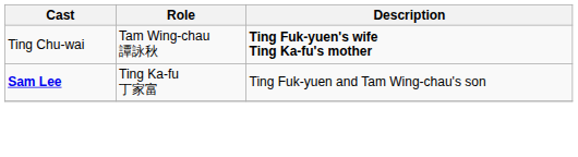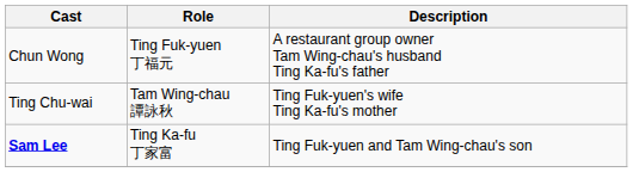+ row: Chun Wong | Ting Fuk-yuen 丁福元 | A restaurant group owner Tam Wing-chau's husband Ting Ka-fu's father
Ting Chu-wai | Description: bold -> normal
